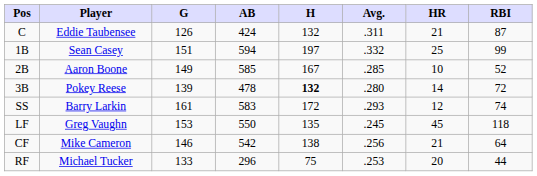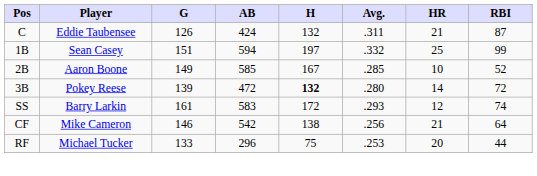3B | AB: 478 -> 472
- row: LF | Greg Vaughn | 153 | 550 | 135 | .245 | 45 | 118
